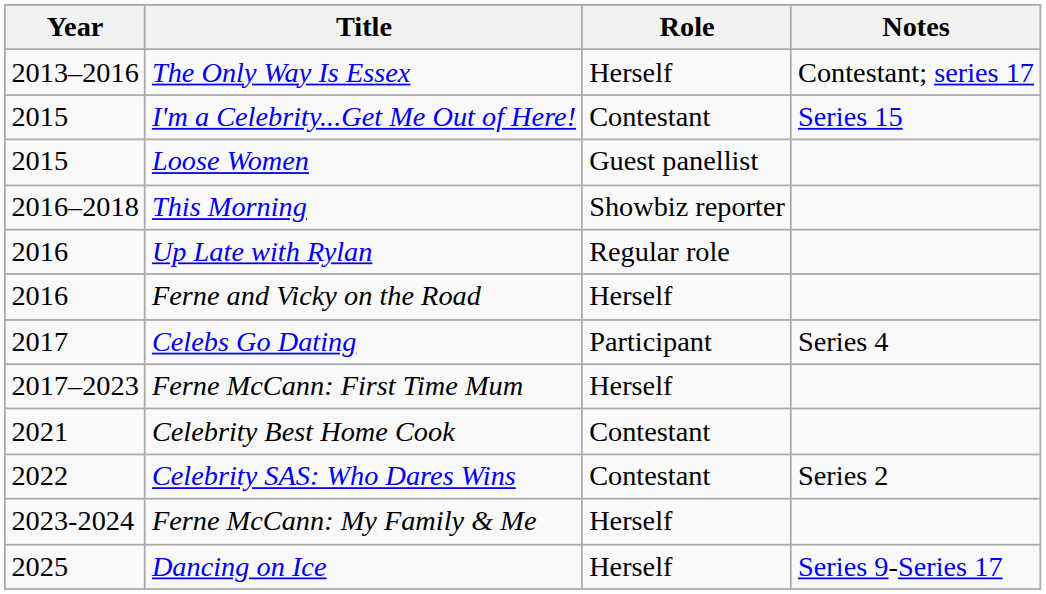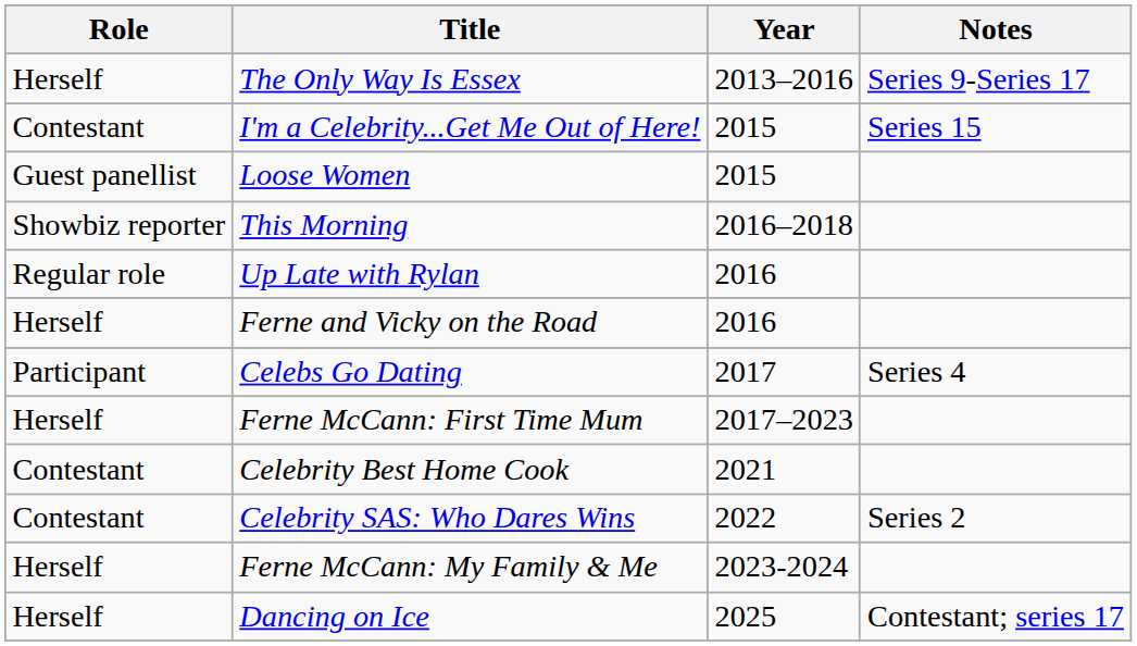columns swapped: Year <-> Role
The Only Way Is Essex | Notes: Contestant; series 17 -> Series 9-Series 17
Dancing on Ice | Notes: Series 9-Series 17 -> Contestant; series 17
